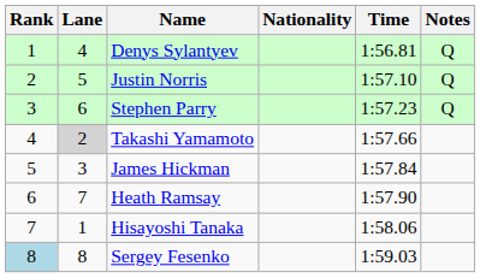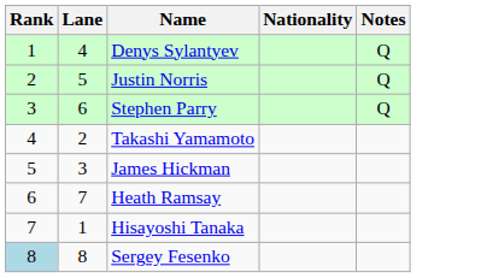- column: Time | 1:56.81 | 1:57.10 | 1:57.23 | 1:57.66 | 1:57.84 | 1:57.90 | 1:58.06 | 1:59.03
Takashi Yamamoto | Lane: lightgrey background -> no background
